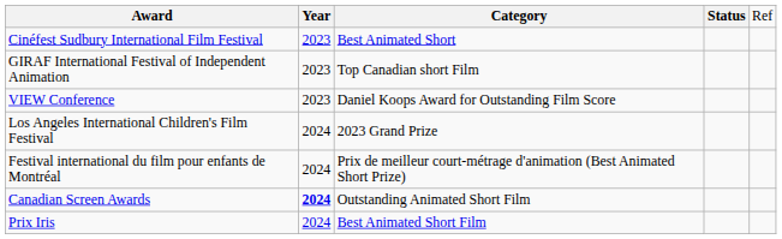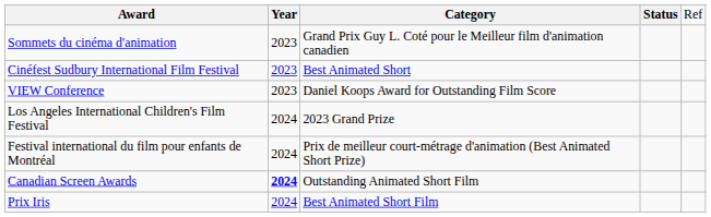+ row: Sommets du cinéma d'animation | 2023 | Grand Prix Guy L. Coté pour le Meilleur film d'animation canadien
- row: GIRAF International Festival of Independent Animation | 2023 | Top Canadian short Film
